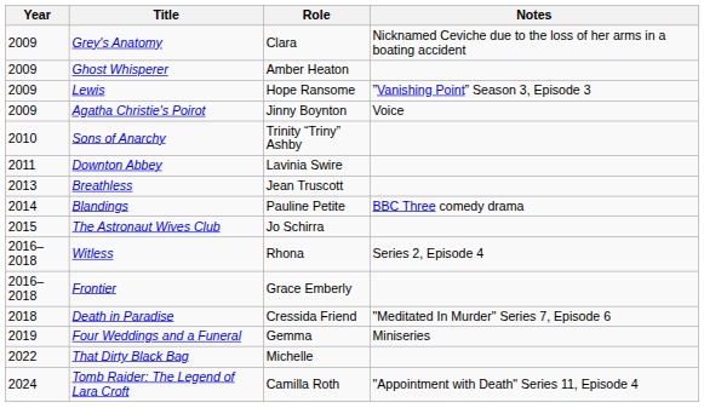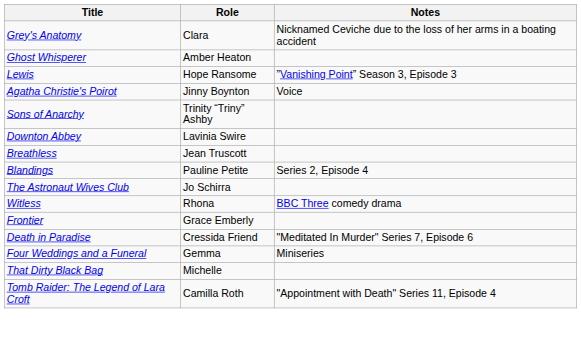- column: Year | 2009 | 2009 | 2009 | 2009 | 2010 | 2011 | 2013 | 2014 | 2015 | 2016–2018 | 2016–2018 | 2018 | 2019 | 2022 | 2024
Blandings | Notes: BBC Three comedy drama -> Series 2, Episode 4
Witless | Notes: Series 2, Episode 4 -> BBC Three comedy drama
